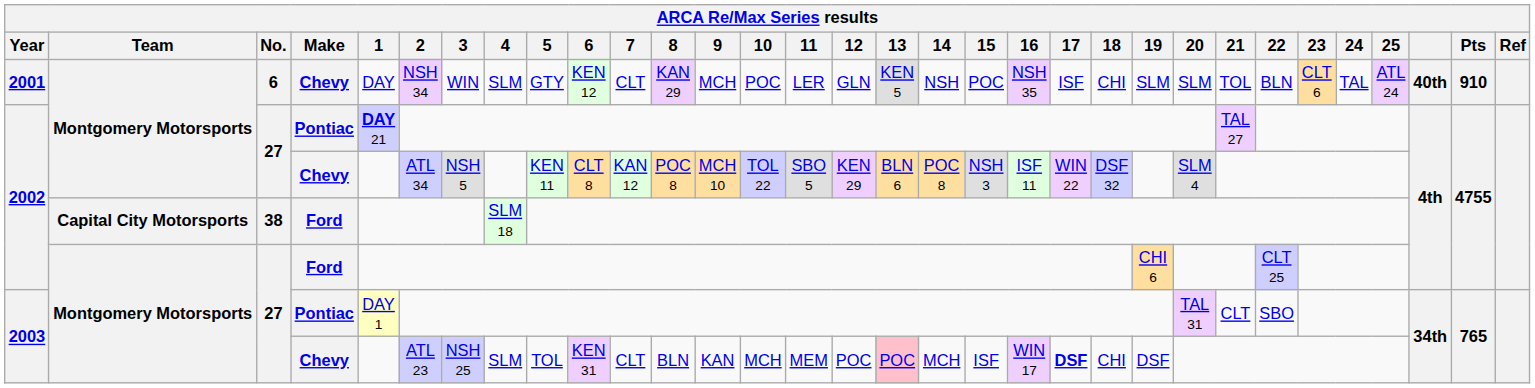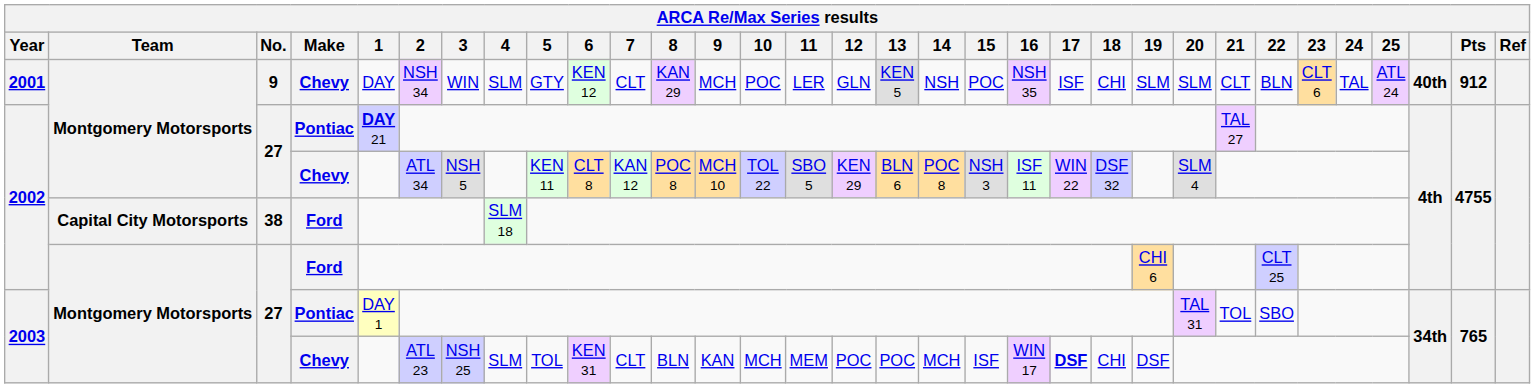2001 | No.: 6 -> 9
2001 | 21: TOL -> CLT
2001 | Pts: 910 -> 912
2003 / Pontiac | 21: CLT -> TOL
2003 / Chevy | 13: pink background -> no background
